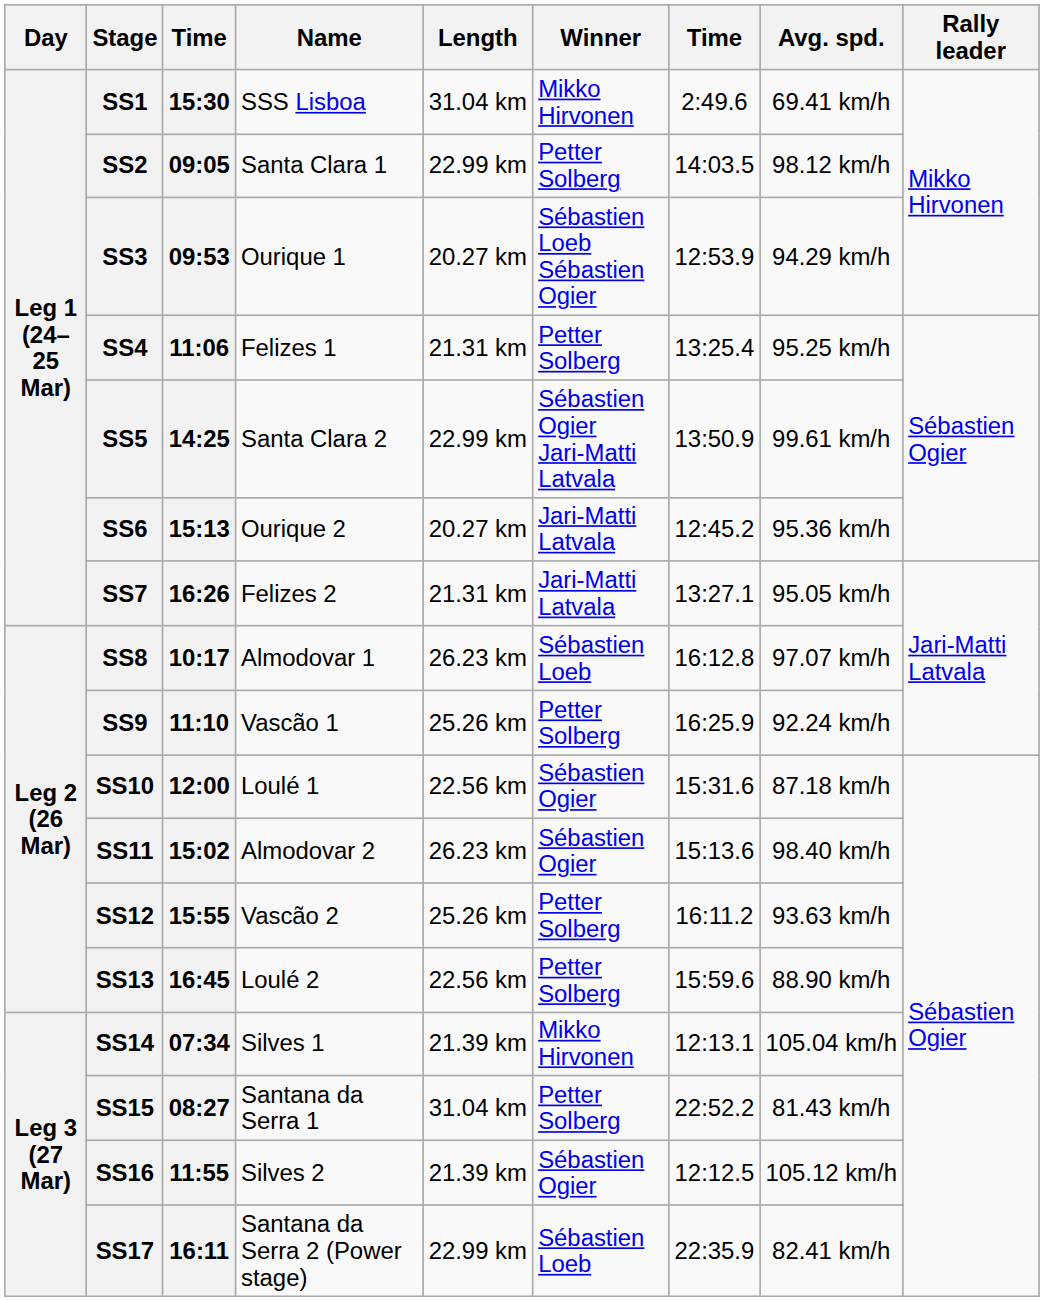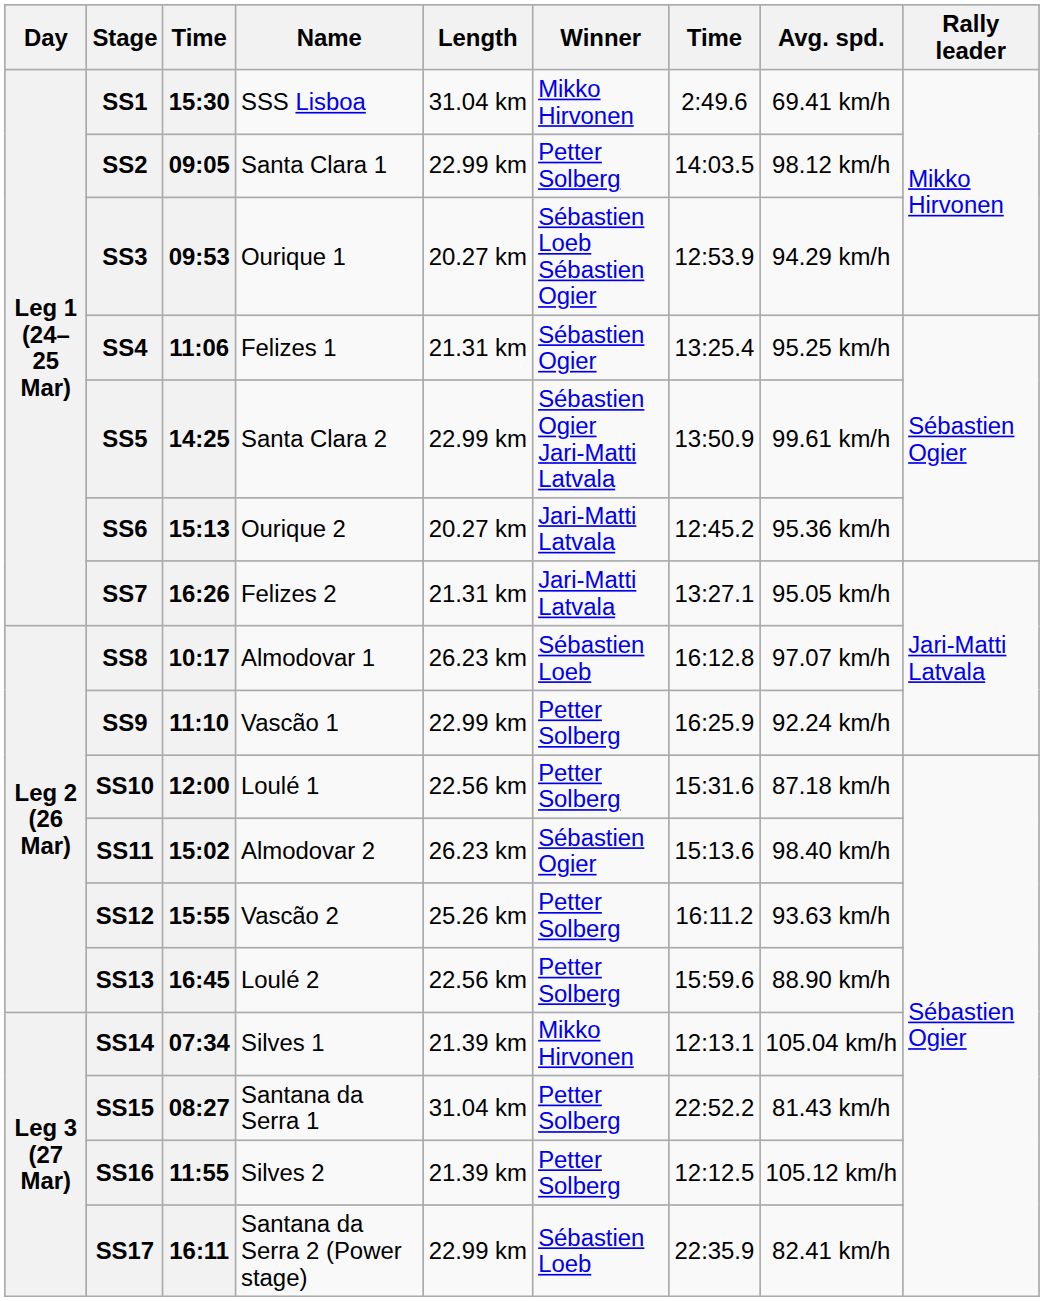SS4 | Winner: Petter Solberg -> Sébastien Ogier
SS9 | Length: 25.26 km -> 22.99 km
SS10 | Winner: Sébastien Ogier -> Petter Solberg
SS16 | Winner: Sébastien Ogier -> Petter Solberg
